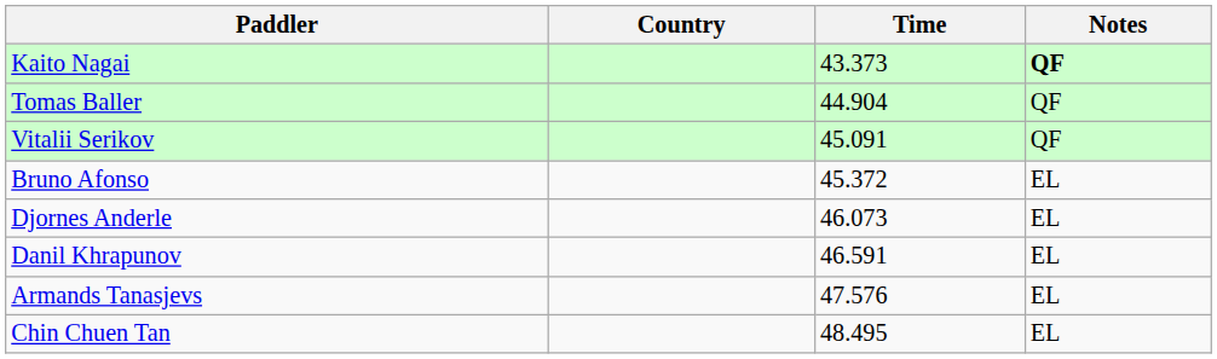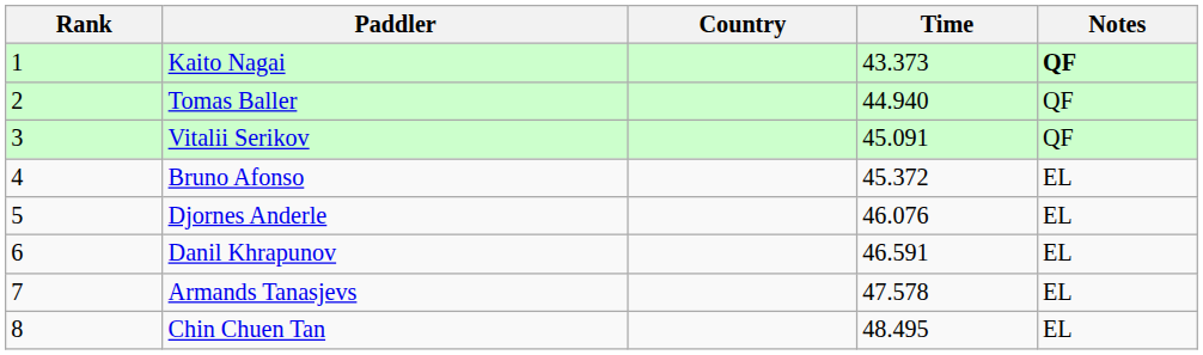+ column: Rank | 1 | 2 | 3 | 4 | 5 | 6 | 7 | 8
Tomas Baller | Time: 44.904 -> 44.940
Djornes Anderle | Time: 46.073 -> 46.076
Armands Tanasjevs | Time: 47.576 -> 47.578
